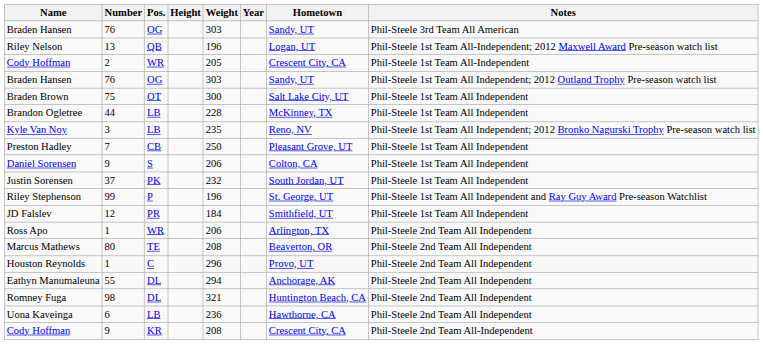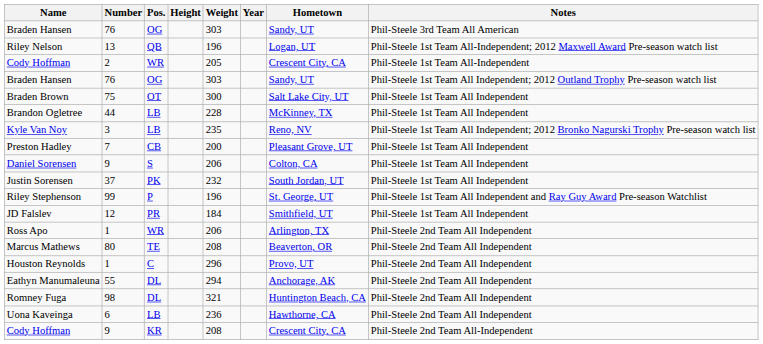Preston Hadley | Weight: 250 -> 200
